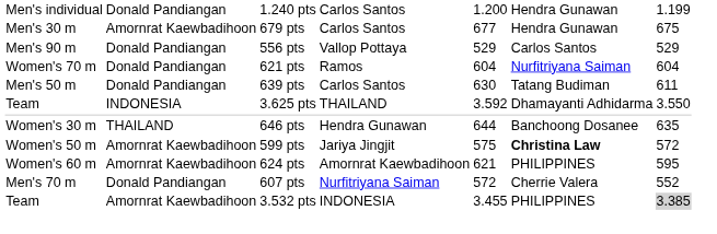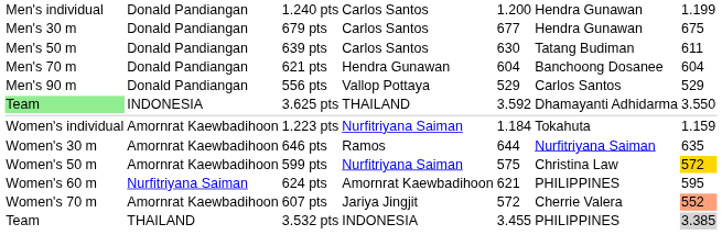679 pts | column 2: Amornrat Kaewbadihoon -> Donald Pandiangan
rows swapped: 639 pts <-> 556 pts
621 pts | column 1: Women's 70 m -> Men's 70 m
621 pts | column 4: Ramos -> Hendra Gunawan
621 pts | column 6: Nurfitriyana Saiman -> Banchoong Dosanee
3.625 pts | column 1: no background -> lightgreen background
+ row: Women's individual | Amornrat Kaewbadihoon | 1.223 pts | Nurfitriyana Saiman | 1.184 | Tokahuta | 1.159
646 pts | column 2: THAILAND -> Amornrat Kaewbadihoon
646 pts | column 4: Hendra Gunawan -> Ramos
646 pts | column 6: Banchoong Dosanee -> Nurfitriyana Saiman
599 pts | column 4: Jariya Jingjit -> Nurfitriyana Saiman
599 pts | column 6: bold -> normal
599 pts | column 7: no background -> gold background
624 pts | column 2: Amornrat Kaewbadihoon -> Nurfitriyana Saiman
607 pts | column 1: Men's 70 m -> Women's 70 m
607 pts | column 2: Donald Pandiangan -> Amornrat Kaewbadihoon
607 pts | column 4: Nurfitriyana Saiman -> Jariya Jingjit
607 pts | column 7: no background -> lightsalmon background
3.532 pts | column 2: Amornrat Kaewbadihoon -> THAILAND
